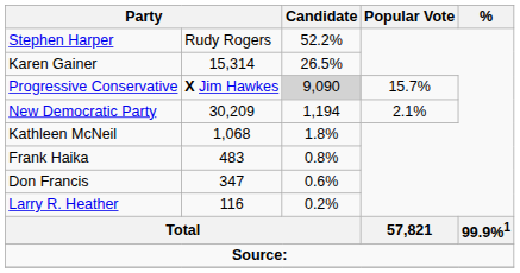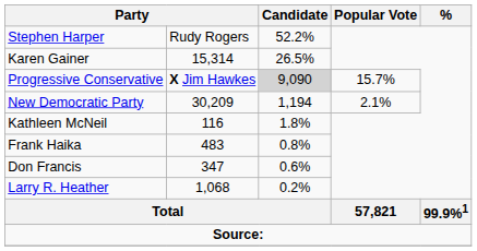Kathleen McNeil | column 2: 1,068 -> 116
Larry R. Heather | column 2: 116 -> 1,068
